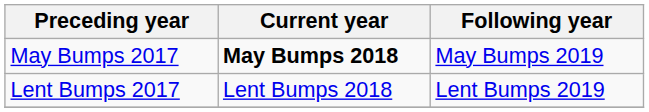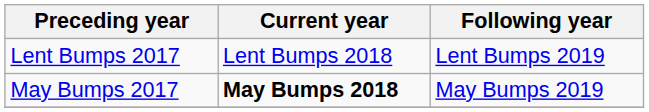rows swapped: May Bumps 2017 <-> Lent Bumps 2017
